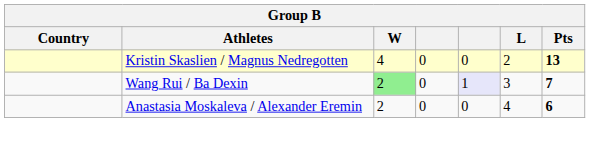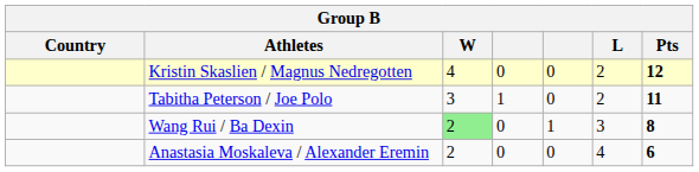Kristin Skaslien / Magnus Nedregotten | Pts: 13 -> 12
+ row: Tabitha Peterson / Joe Polo | 3 | 1 | 0 | 2 | 11
Wang Rui / Ba Dexin | column 5: lavender background -> no background
Wang Rui / Ba Dexin | Pts: 7 -> 8
